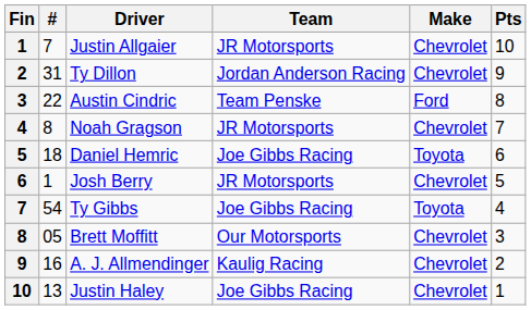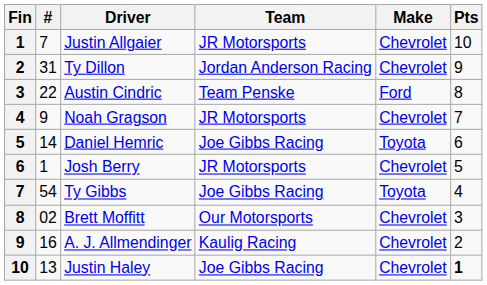Noah Gragson | #: 8 -> 9
Daniel Hemric | #: 18 -> 14
Brett Moffitt | #: 05 -> 02
Justin Haley | Pts: normal -> bold
